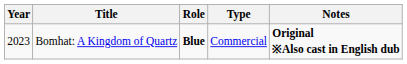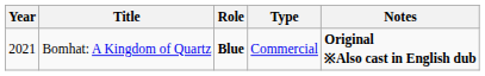Bomhat: A Kingdom of Quartz | Year: 2023 -> 2021
